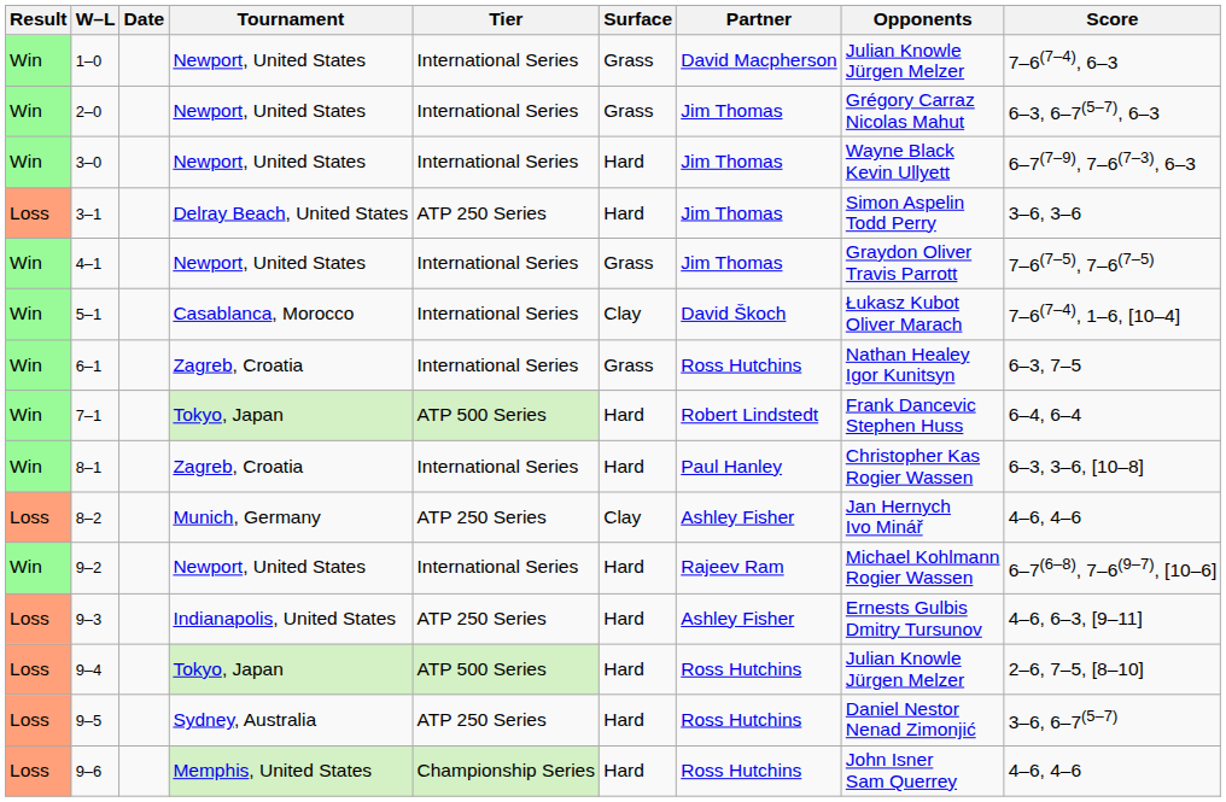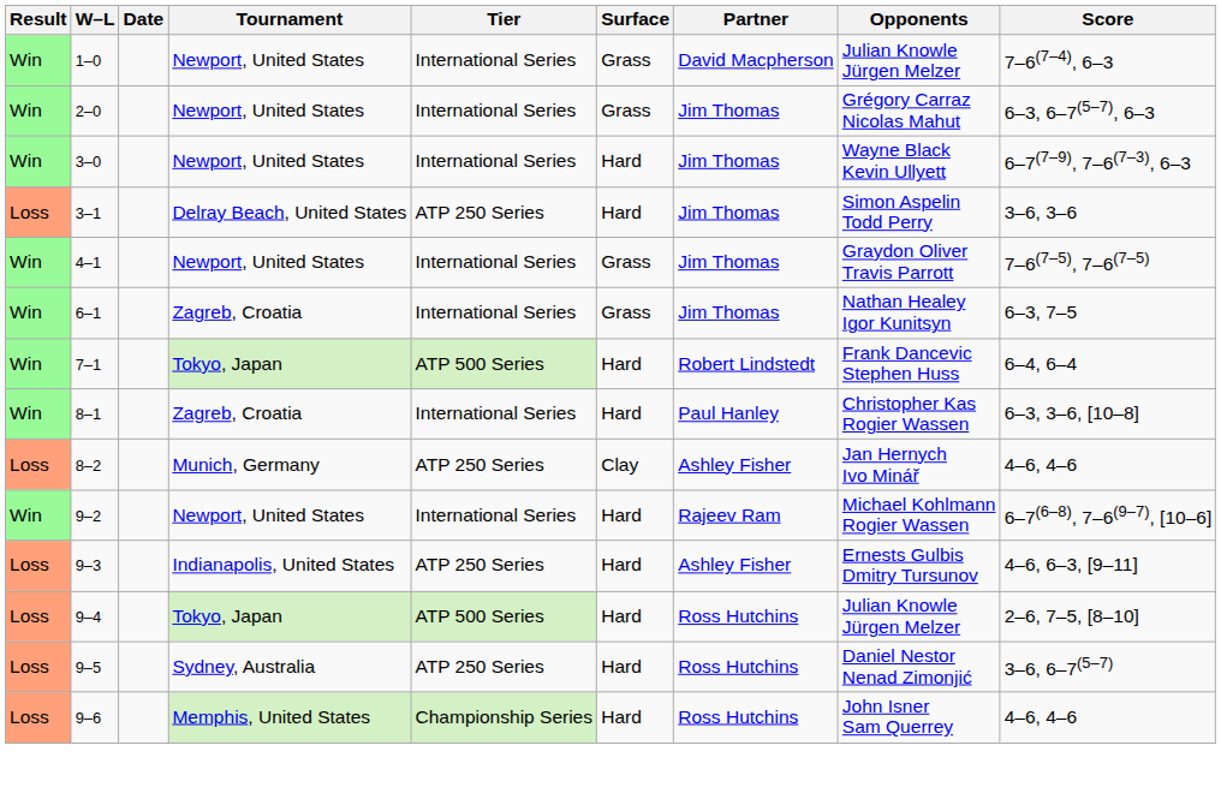- row: Win | 5–1 | Casablanca, Morocco | International Series | Clay | David Škoch | Łukasz Kubot Oliver Marach | 7–6(7–4), 1–6, [10–4]
6–1 | Partner: Ross Hutchins -> Jim Thomas
